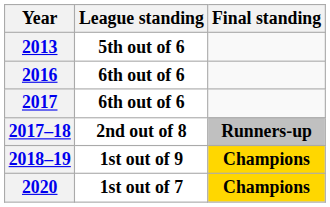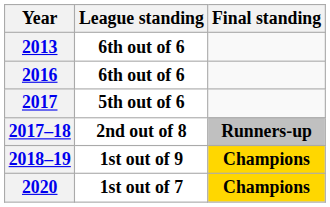2013 | League standing: 5th out of 6 -> 6th out of 6
2017 | League standing: 6th out of 6 -> 5th out of 6
